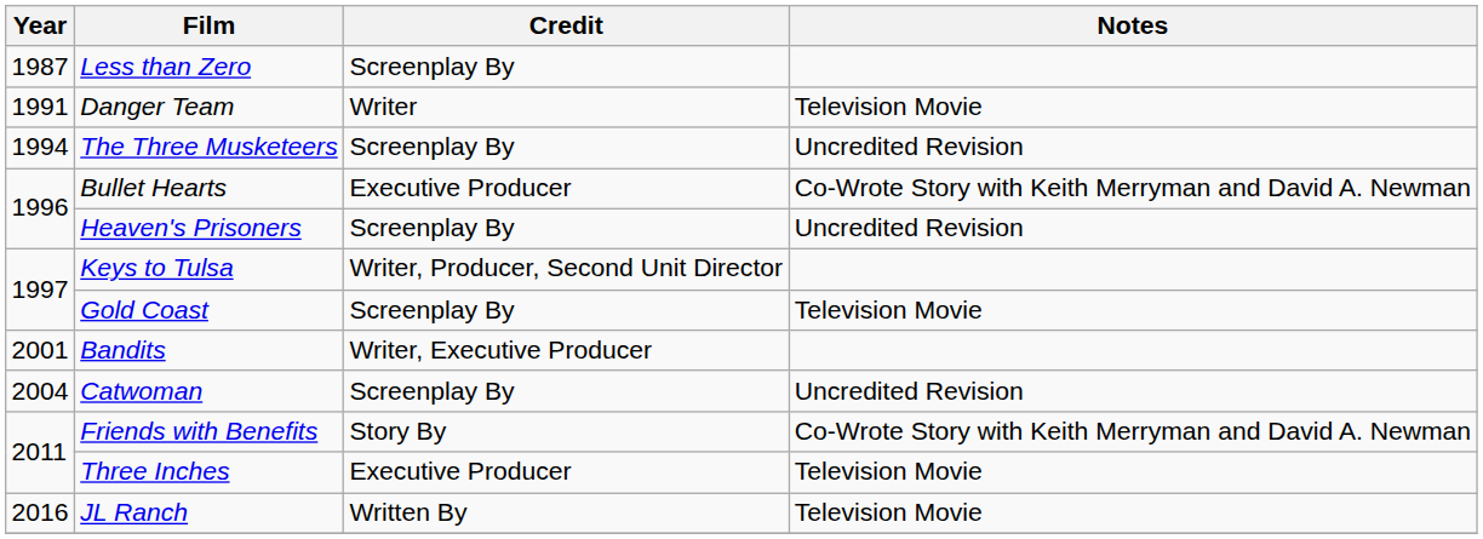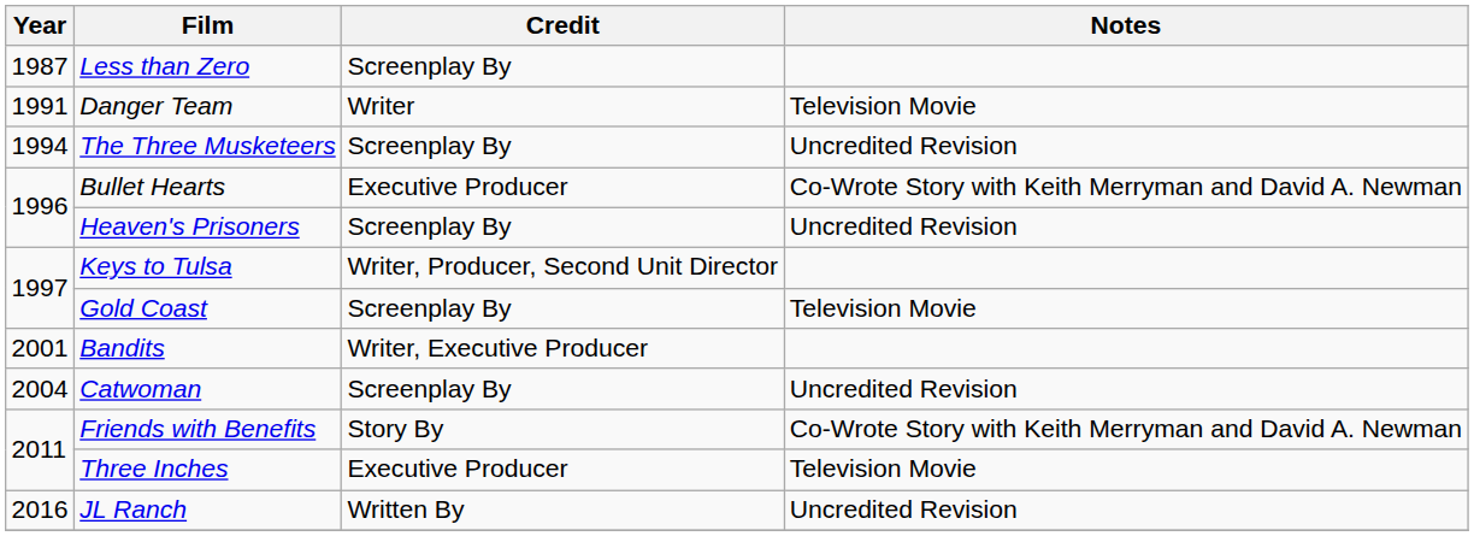JL Ranch | Notes: Television Movie -> Uncredited Revision
